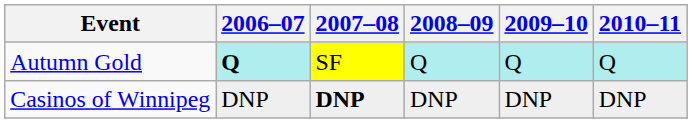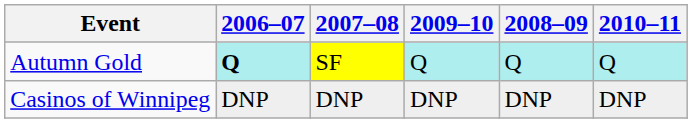columns swapped: 2008–09 <-> 2009–10
Casinos of Winnipeg | 2007–08: bold -> normal
